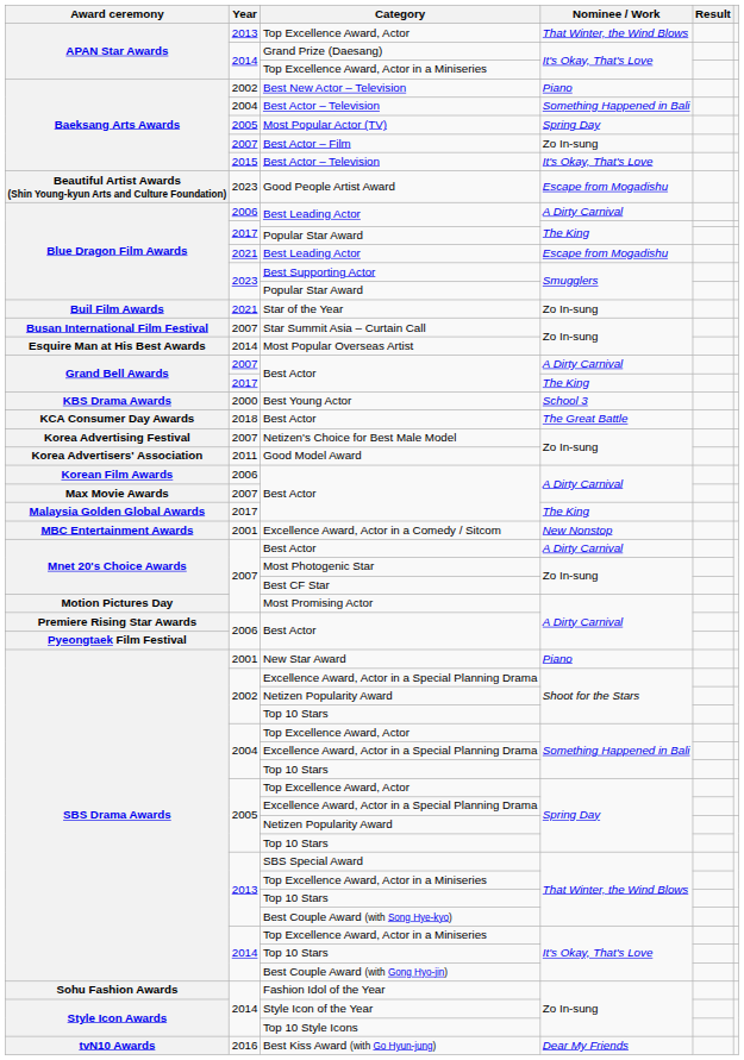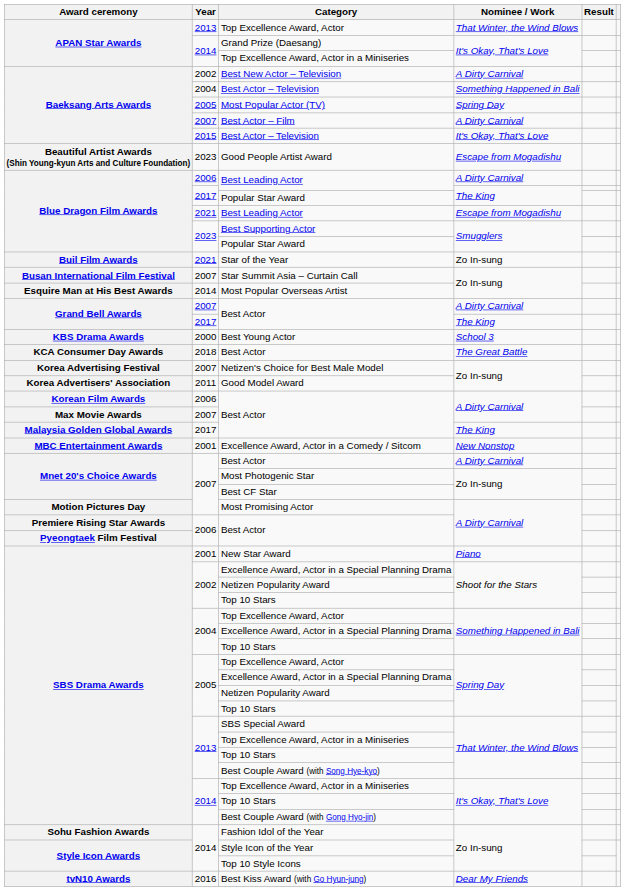Best New Actor – Television | Nominee / Work: Piano -> A Dirty Carnival
Best Actor – Film | Nominee / Work: Zo In-sung -> A Dirty Carnival
